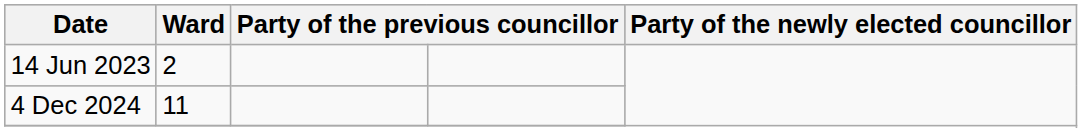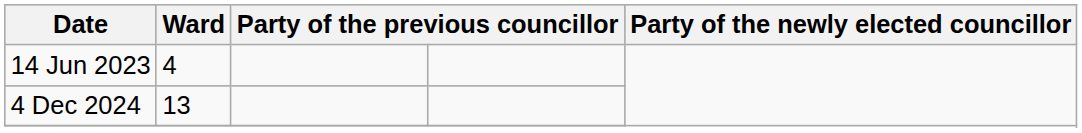14 Jun 2023 | Ward: 2 -> 4
4 Dec 2024 | Ward: 11 -> 13
